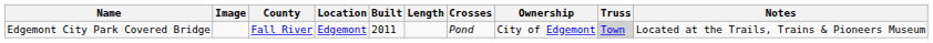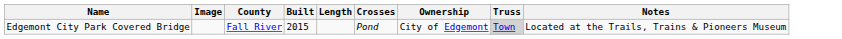- column: Location | Edgemont
Edgemont City Park Covered Bridge | Built: 2011 -> 2015
